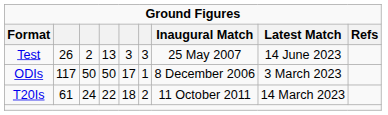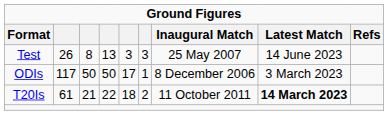Test | column 3: 2 -> 8
T20Is | column 3: 24 -> 21
T20Is | Latest Match: normal -> bold
